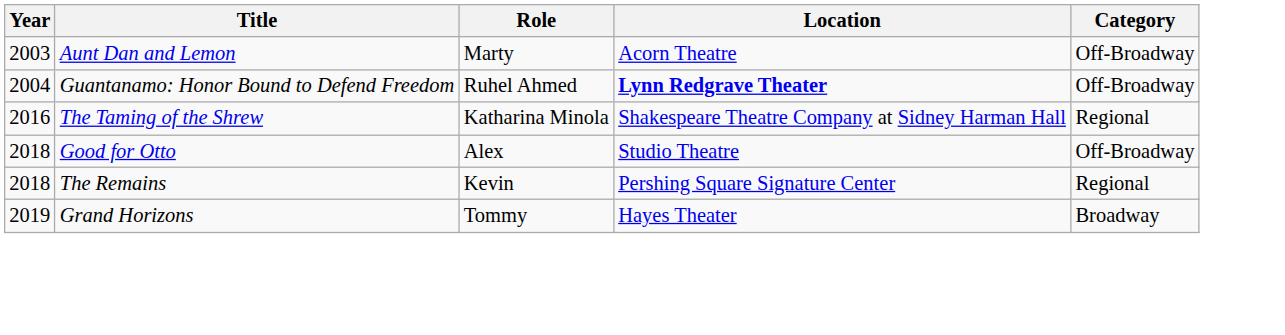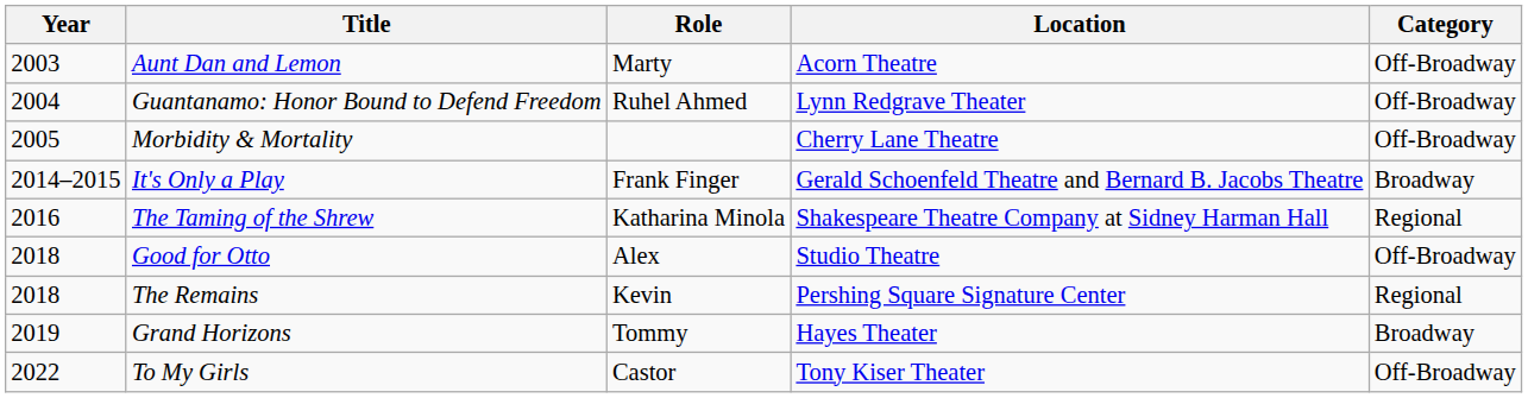Guantanamo: Honor Bound to Defend Freedom | Location: bold -> normal
+ row: 2005 | Morbidity & Mortality | Cherry Lane Theatre | Off-Broadway
+ row: 2014–2015 | It's Only a Play | Frank Finger | Gerald Schoenfeld Theatre and Bernard B. Jacobs Theatre | Broadway
+ row: 2022 | To My Girls | Castor | Tony Kiser Theater | Off-Broadway
